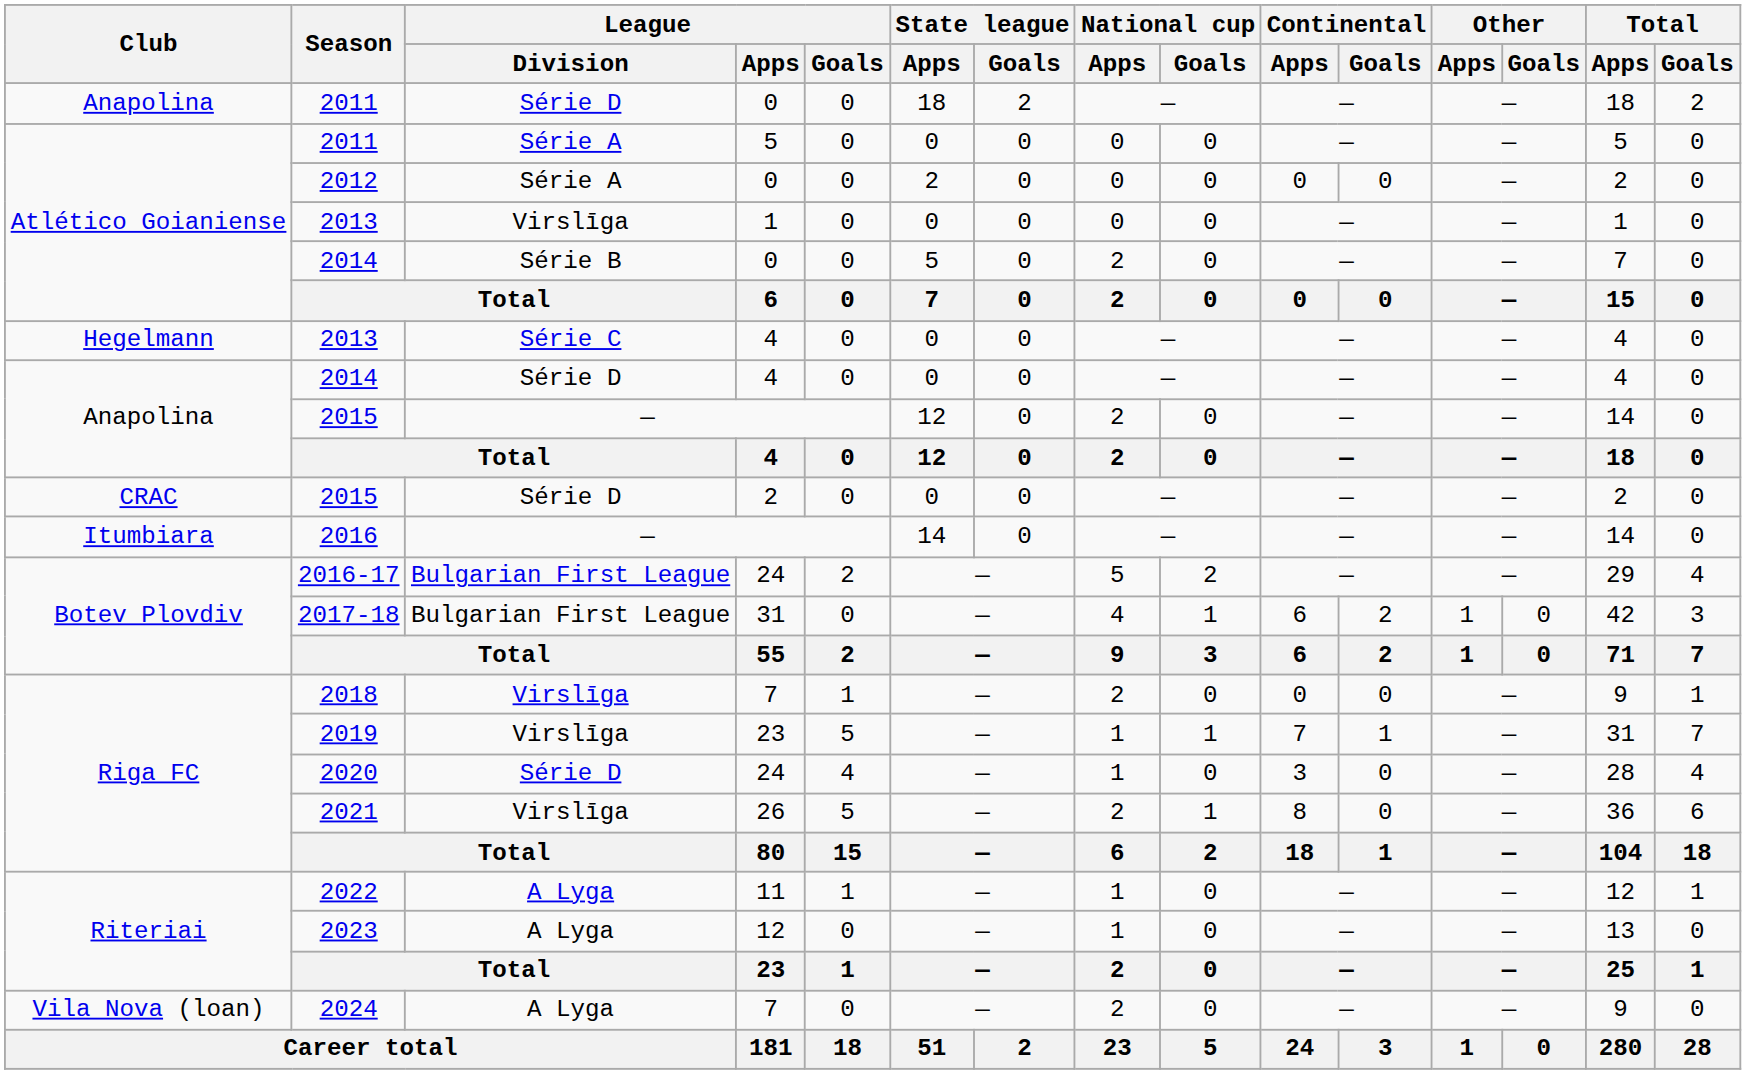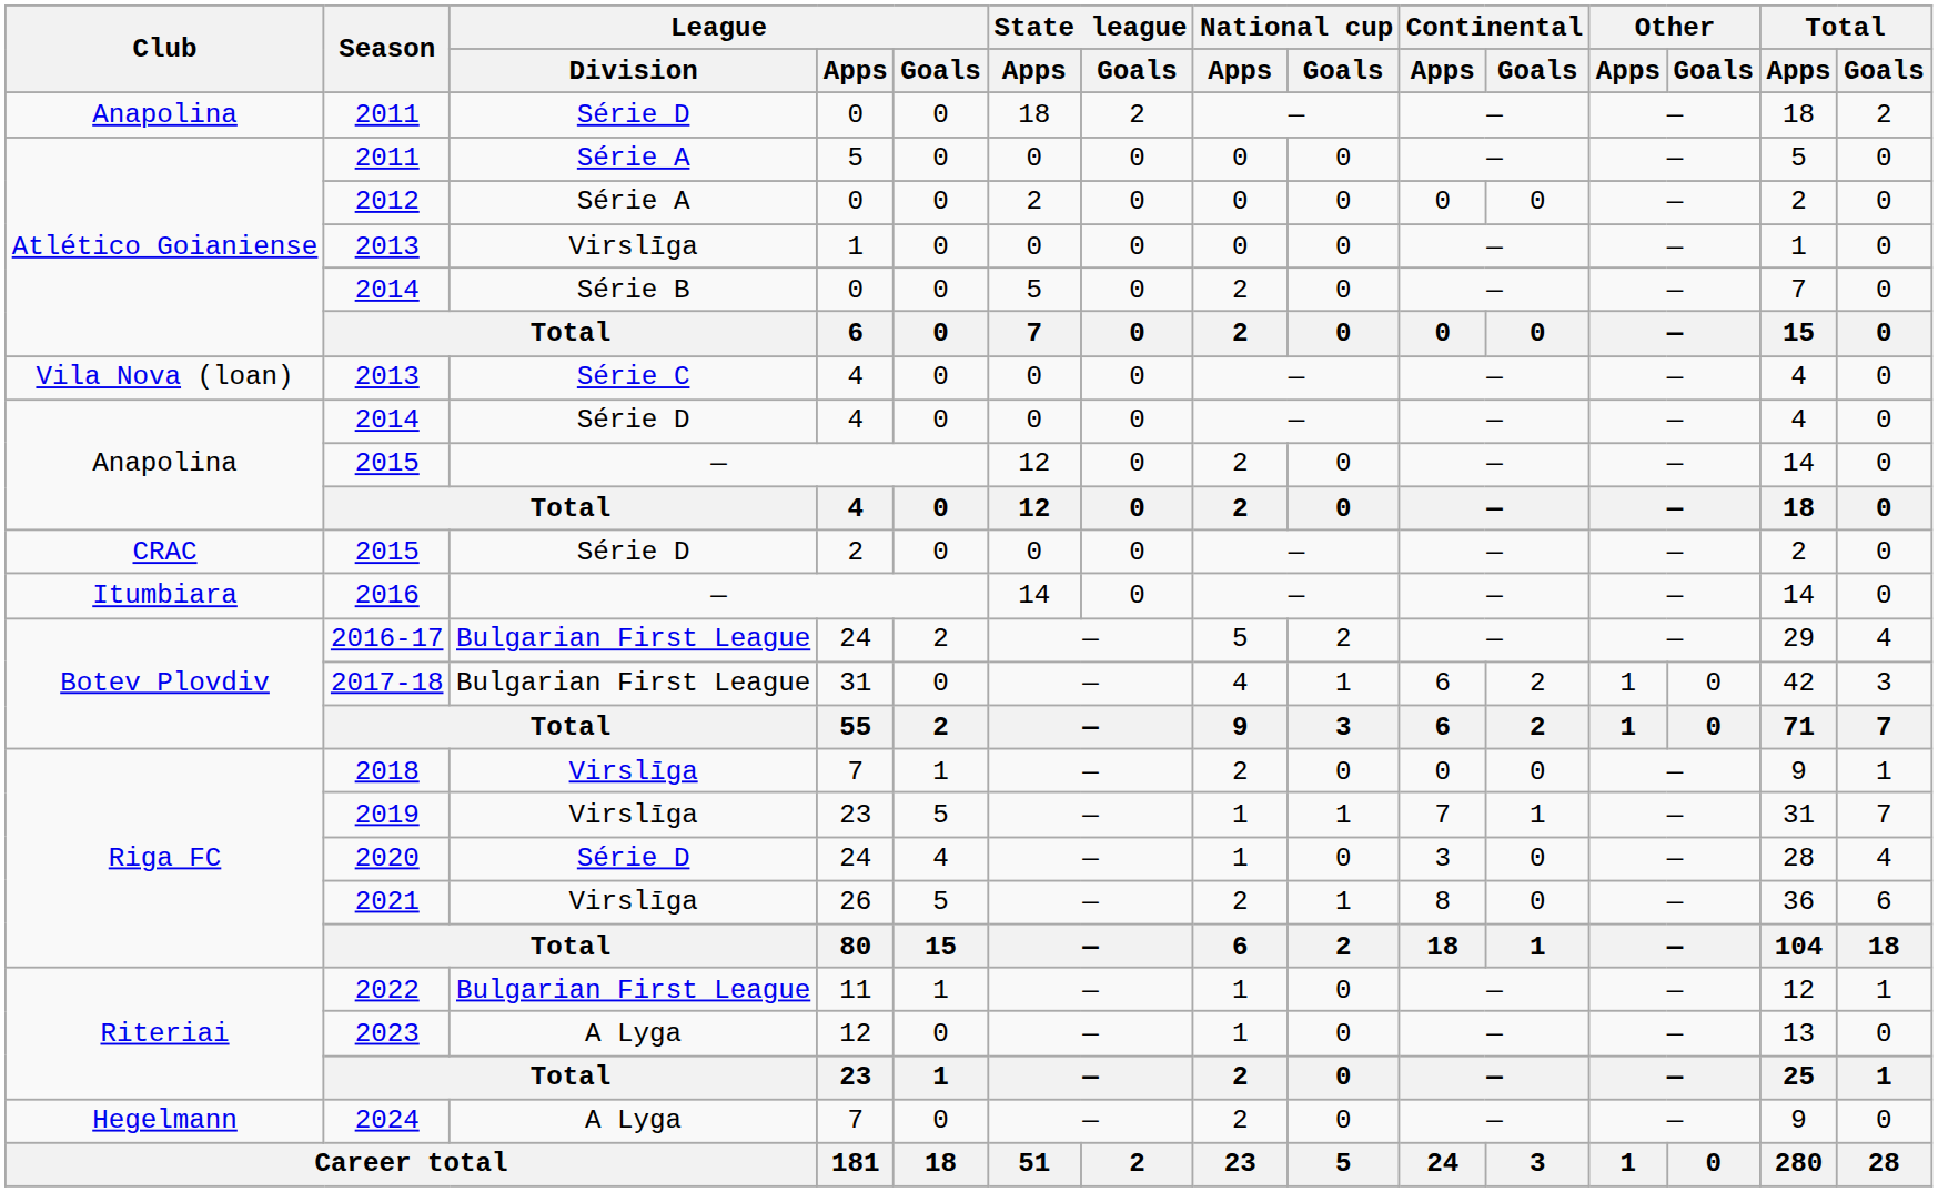2013 / 4 | Club: Hegelmann -> Vila Nova (loan)
2022 | League / Division: A Lyga -> Bulgarian First League
2024 | Club: Vila Nova (loan) -> Hegelmann
